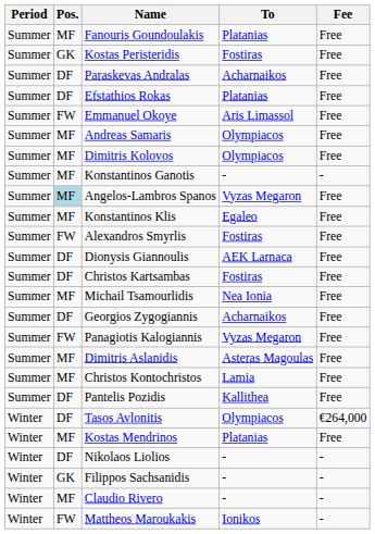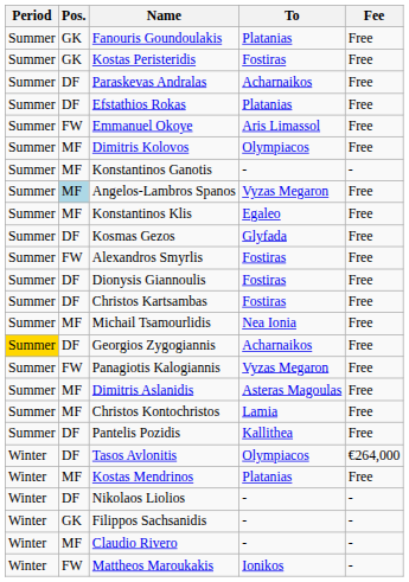Fanouris Goundoulakis | Pos.: MF -> GK
- row: Summer | MF | Andreas Samaris | Olympiacos | Free
+ row: Summer | DF | Kosmas Gezos | Glyfada | Free
Dionysis Giannoulis | To: AEK Larnaca -> Fostiras
Georgios Zygogiannis | Period: no background -> gold background
